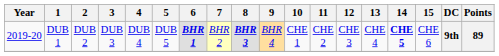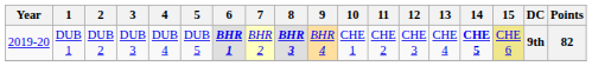DUB 1 | 15: no background -> khaki background
DUB 1 | Points: 89 -> 82
